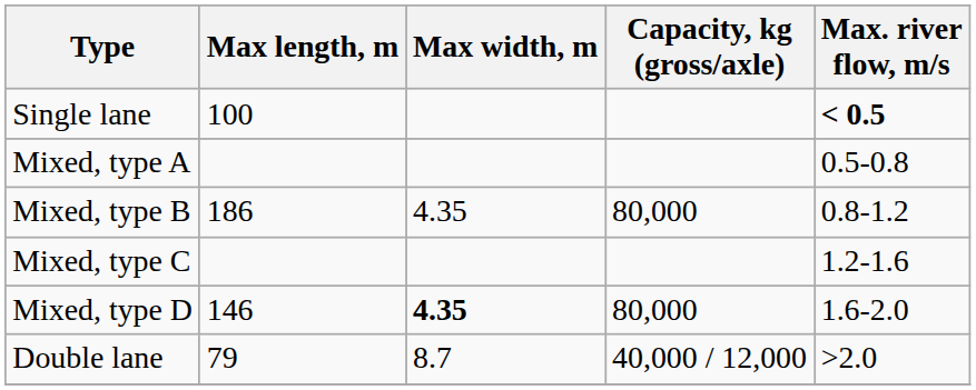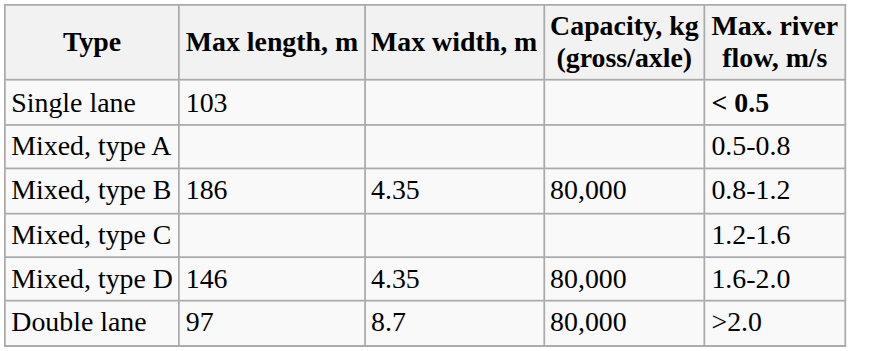Single lane | Max length, m: 100 -> 103
Mixed, type D | Max width, m: bold -> normal
Double lane | Max length, m: 79 -> 97
Double lane | Capacity, kg (gross/axle): 40,000 / 12,000 -> 80,000
